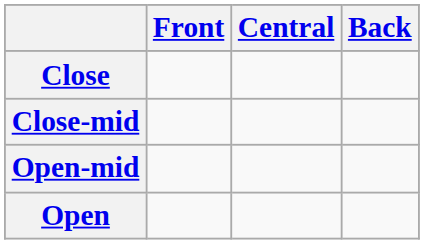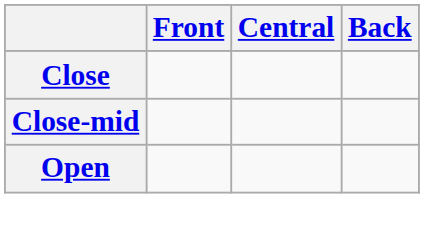- row: Open-mid
